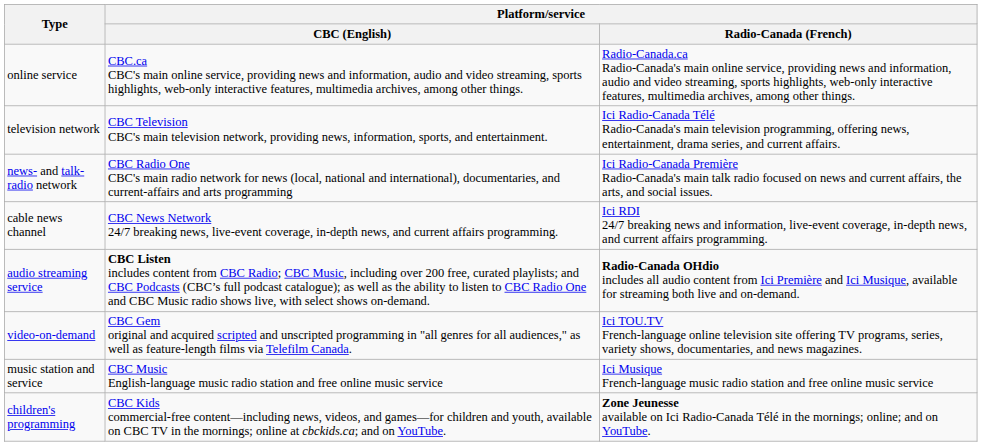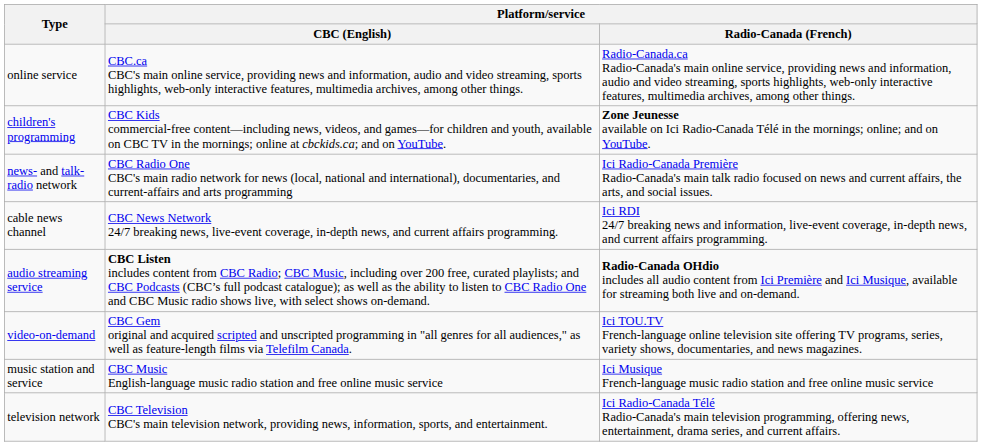rows swapped: television network <-> children's programming
